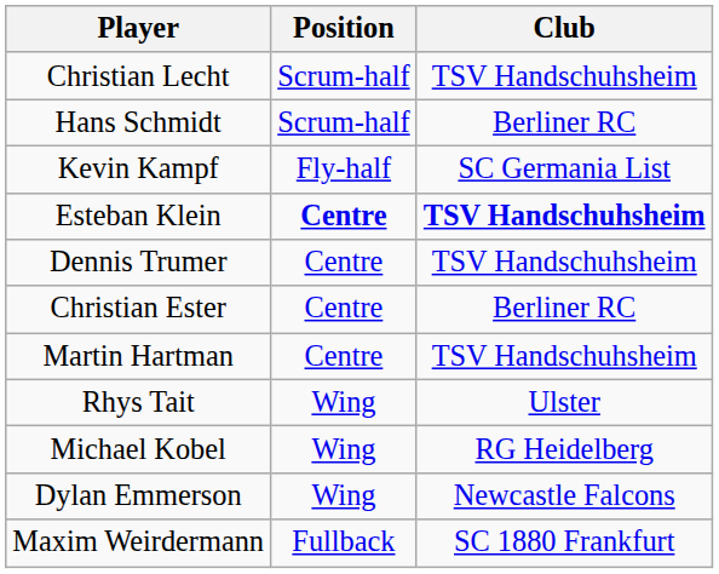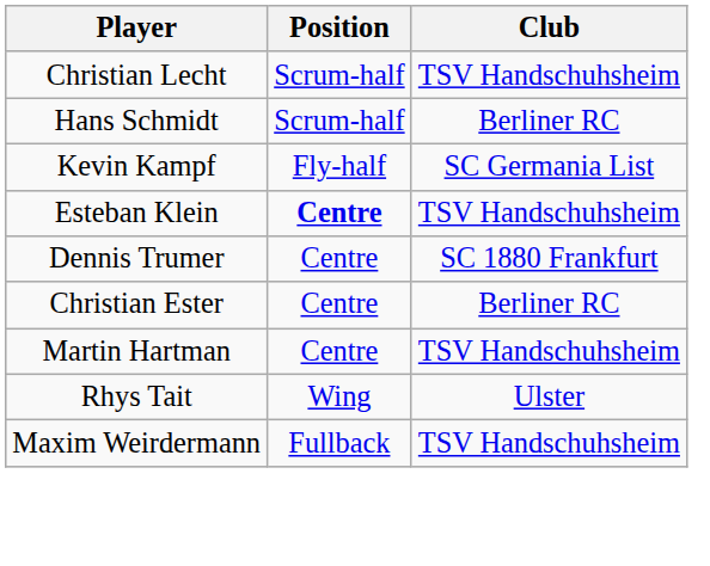Esteban Klein | Club: bold -> normal
Dennis Trumer | Club: TSV Handschuhsheim -> SC 1880 Frankfurt
- row: Michael Kobel | Wing | RG Heidelberg
- row: Dylan Emmerson | Wing | Newcastle Falcons
Maxim Weirdermann | Club: SC 1880 Frankfurt -> TSV Handschuhsheim
